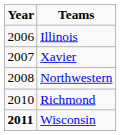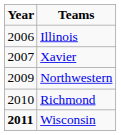Northwestern | Year: 2008 -> 2009
